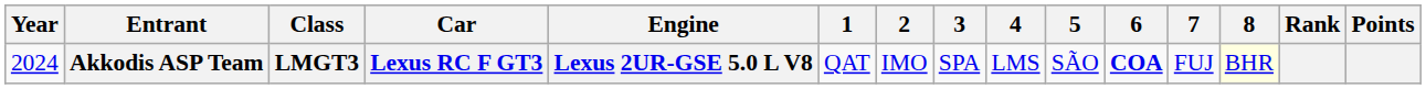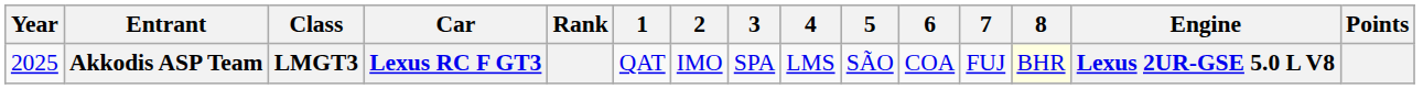columns swapped: Engine <-> Rank
Akkodis ASP Team | Year: 2024 -> 2025
Akkodis ASP Team | 6: bold -> normal
